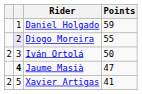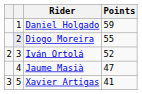Iván Ortolá | Points: 50 -> 52
Jaume Masià | column 2: bold -> normal
Xavier Artigas | column 1: 2 -> 3
